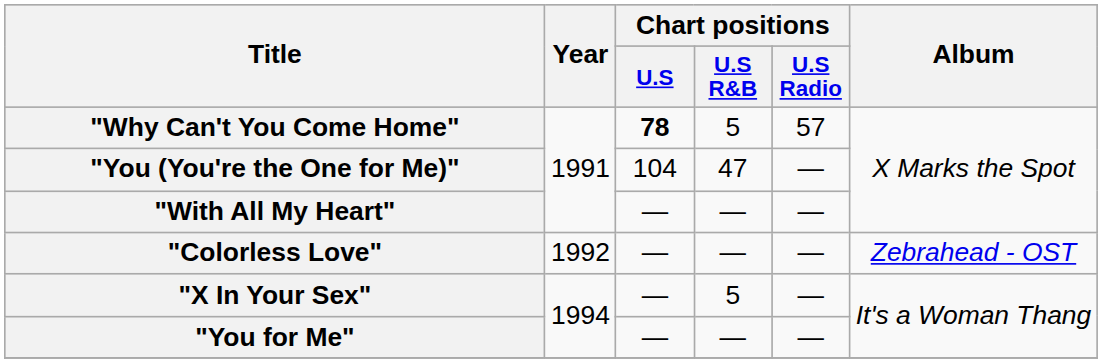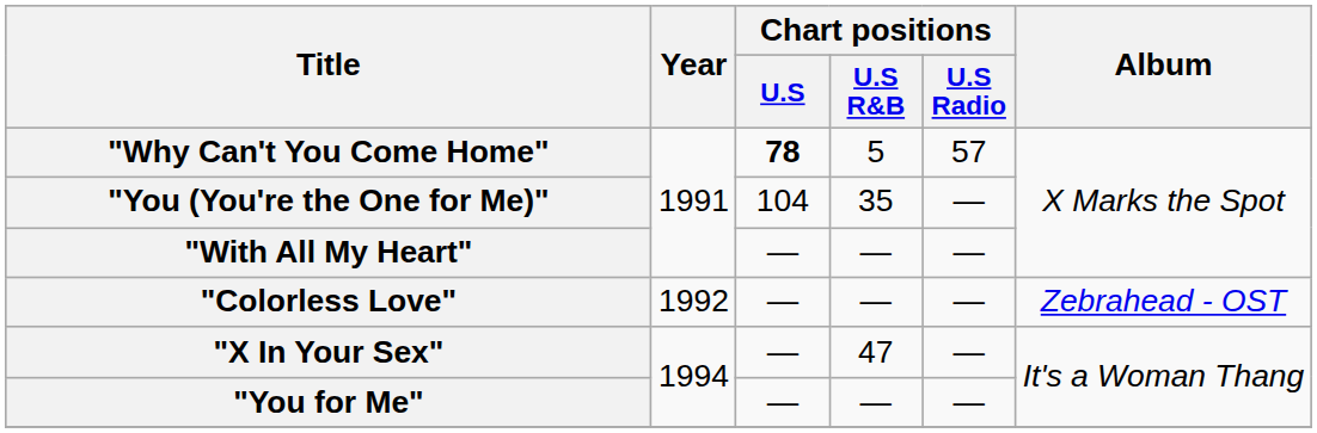"You (You're the One for Me)" | Chart positions / U.S R&B: 47 -> 35
"X In Your Sex" | Chart positions / U.S R&B: 5 -> 47
